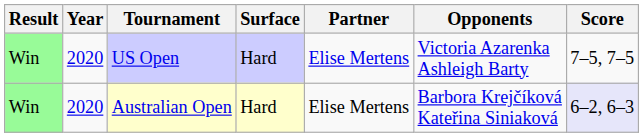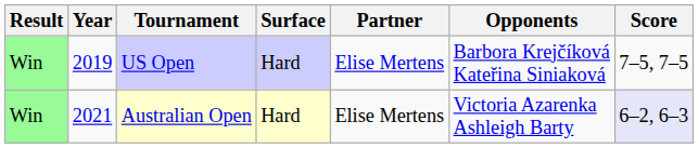US Open | Year: 2020 -> 2019
US Open | Opponents: Victoria Azarenka Ashleigh Barty -> Barbora Krejčíková Kateřina Siniaková
Australian Open | Year: 2020 -> 2021
Australian Open | Opponents: Barbora Krejčíková Kateřina Siniaková -> Victoria Azarenka Ashleigh Barty
